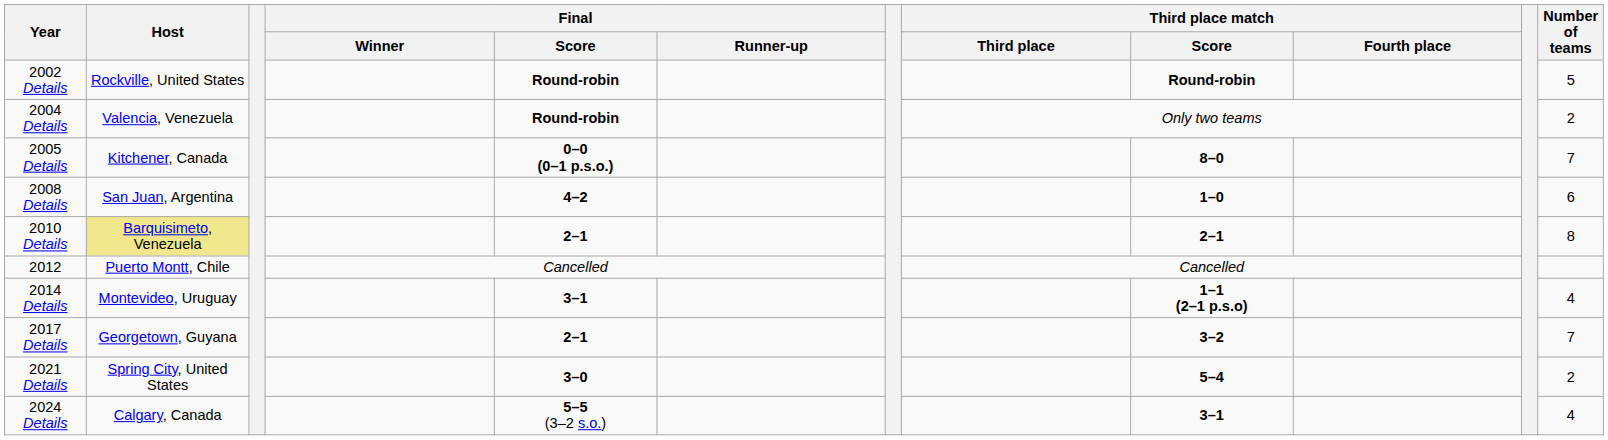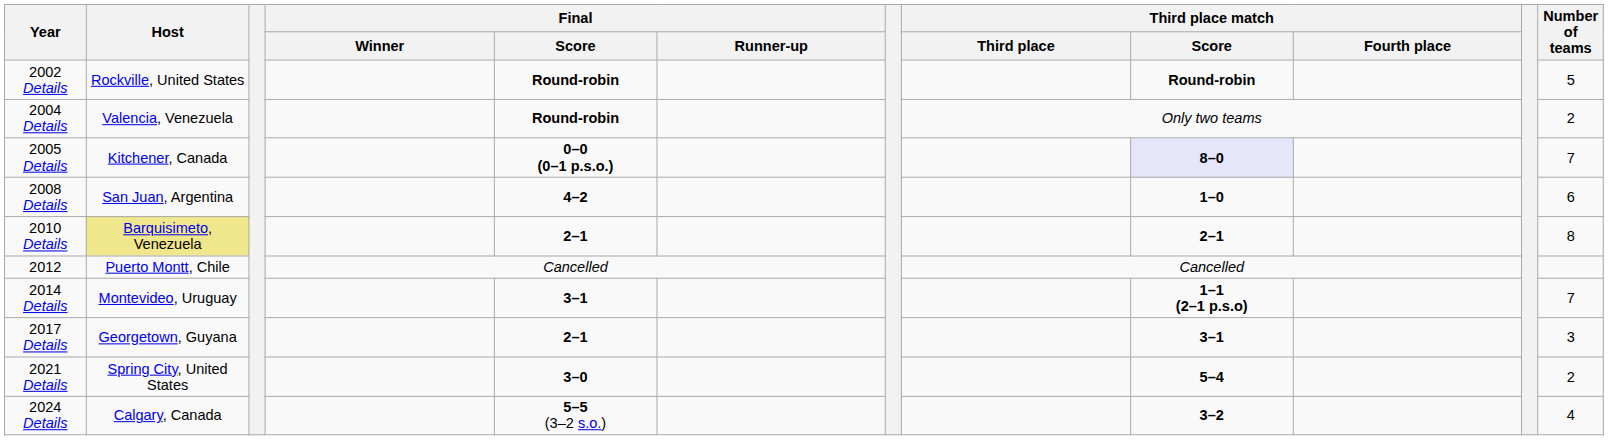2005 Details | Third place match / Score: no background -> lavender background
2014 Details | Number of teams: 4 -> 7
2017 Details | Third place match / Score: 3–2 -> 3–1
2017 Details | Number of teams: 7 -> 3
2024 Details | Third place match / Score: 3–1 -> 3–2
